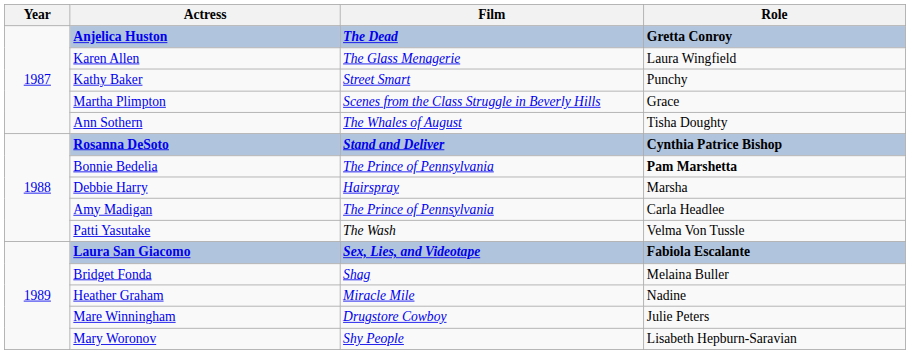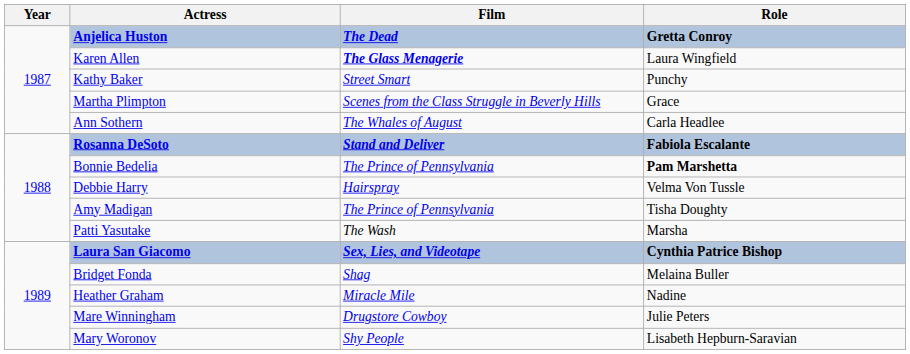Karen Allen | Film: normal -> bold
Ann Sothern | Role: Tisha Doughty -> Carla Headlee
Rosanna DeSoto | Role: Cynthia Patrice Bishop -> Fabiola Escalante
Debbie Harry | Role: Marsha -> Velma Von Tussle
Amy Madigan | Role: Carla Headlee -> Tisha Doughty
Patti Yasutake | Role: Velma Von Tussle -> Marsha
Laura San Giacomo | Role: Fabiola Escalante -> Cynthia Patrice Bishop
